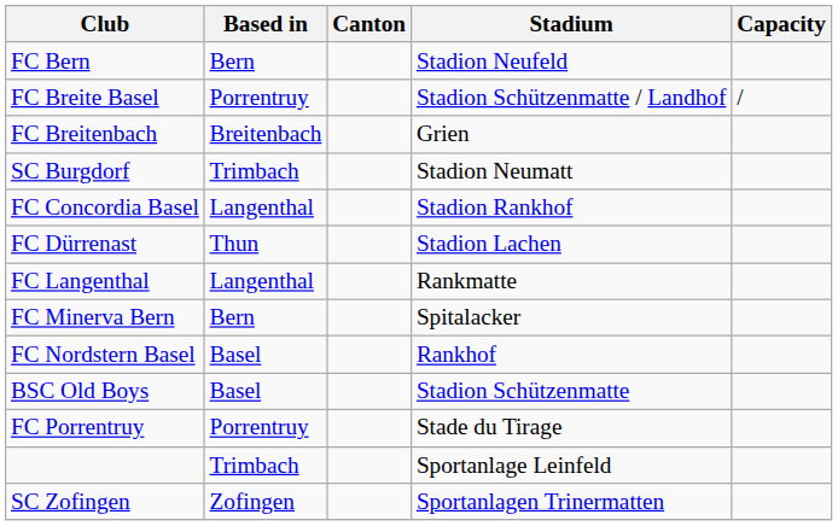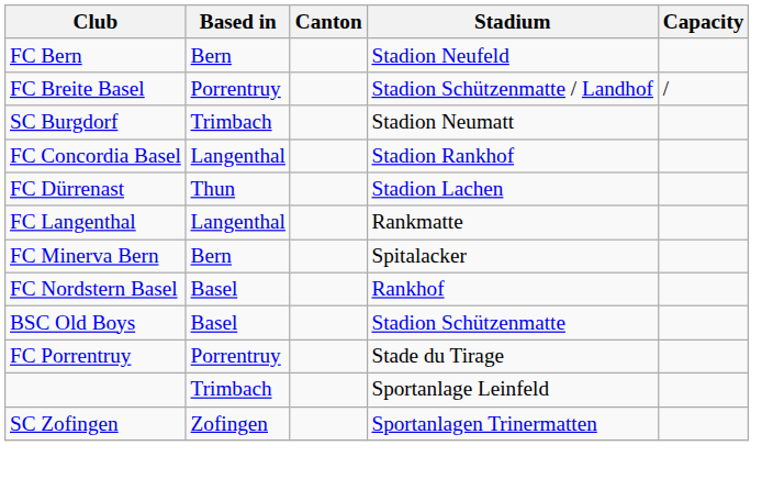- row: FC Breitenbach | Breitenbach | Grien
